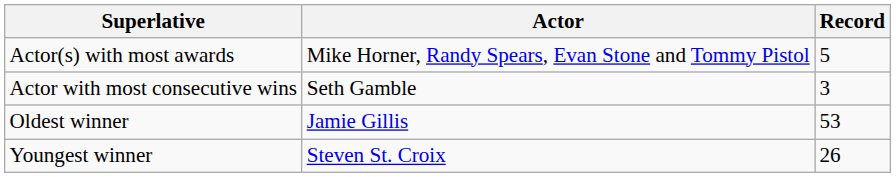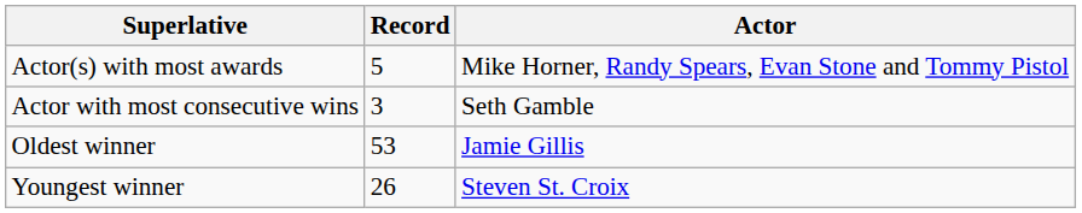columns swapped: Actor <-> Record
